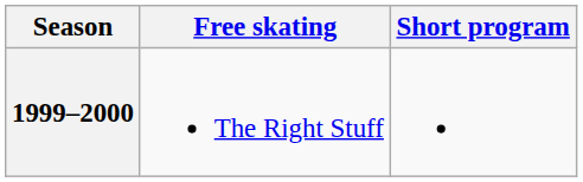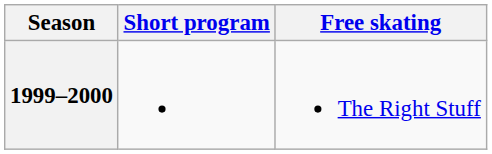columns swapped: Short program <-> Free skating
